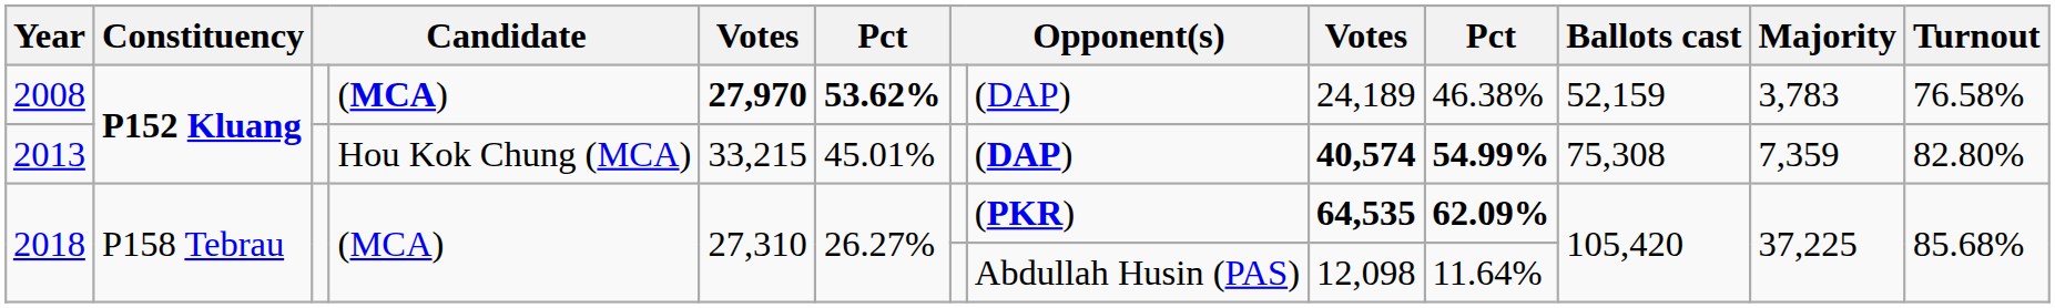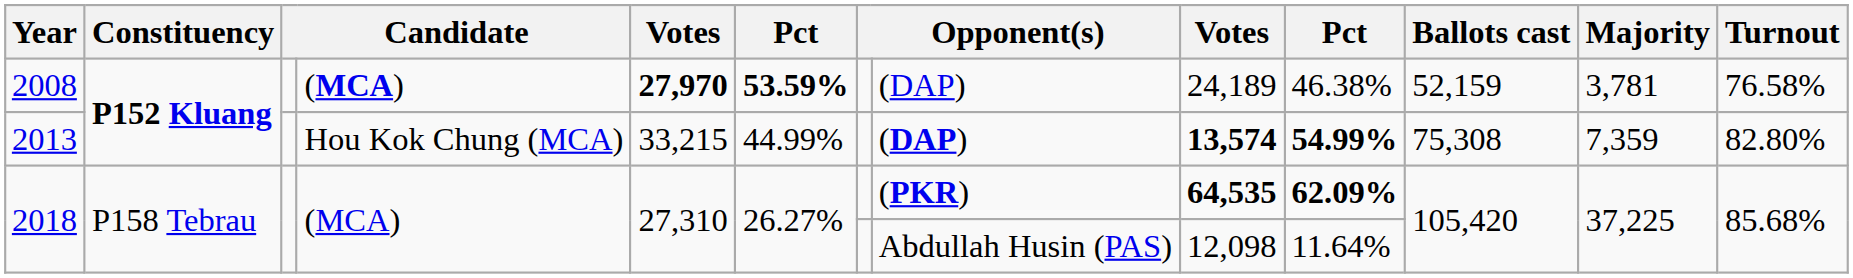2008 | column 6: 53.62% -> 53.59%
2008 | Majority: 3,783 -> 3,781
2013 | column 6: 45.01% -> 44.99%
2013 | column 9: 40,574 -> 13,574
